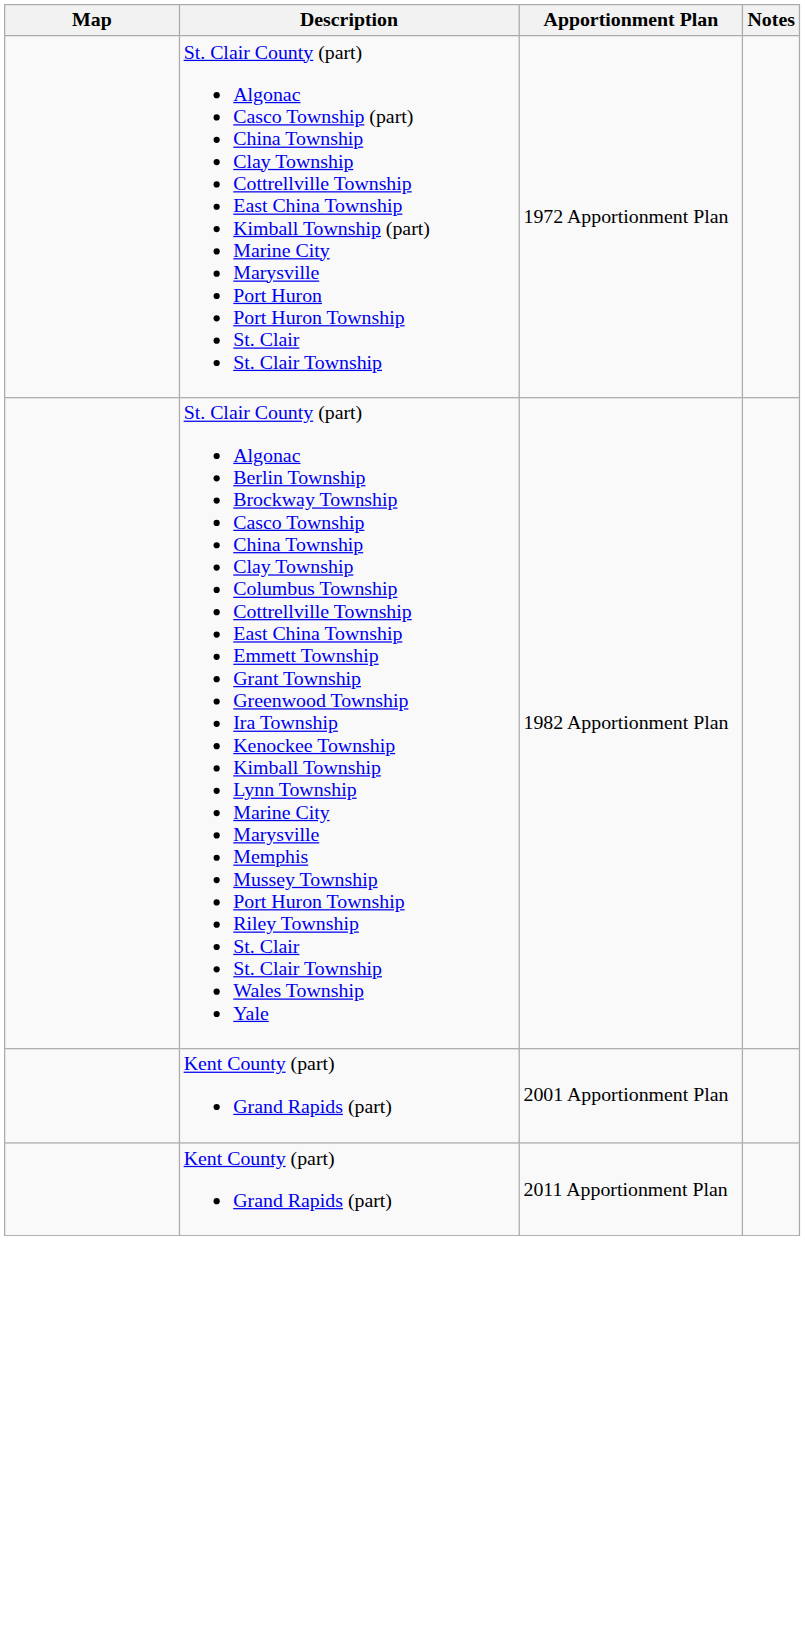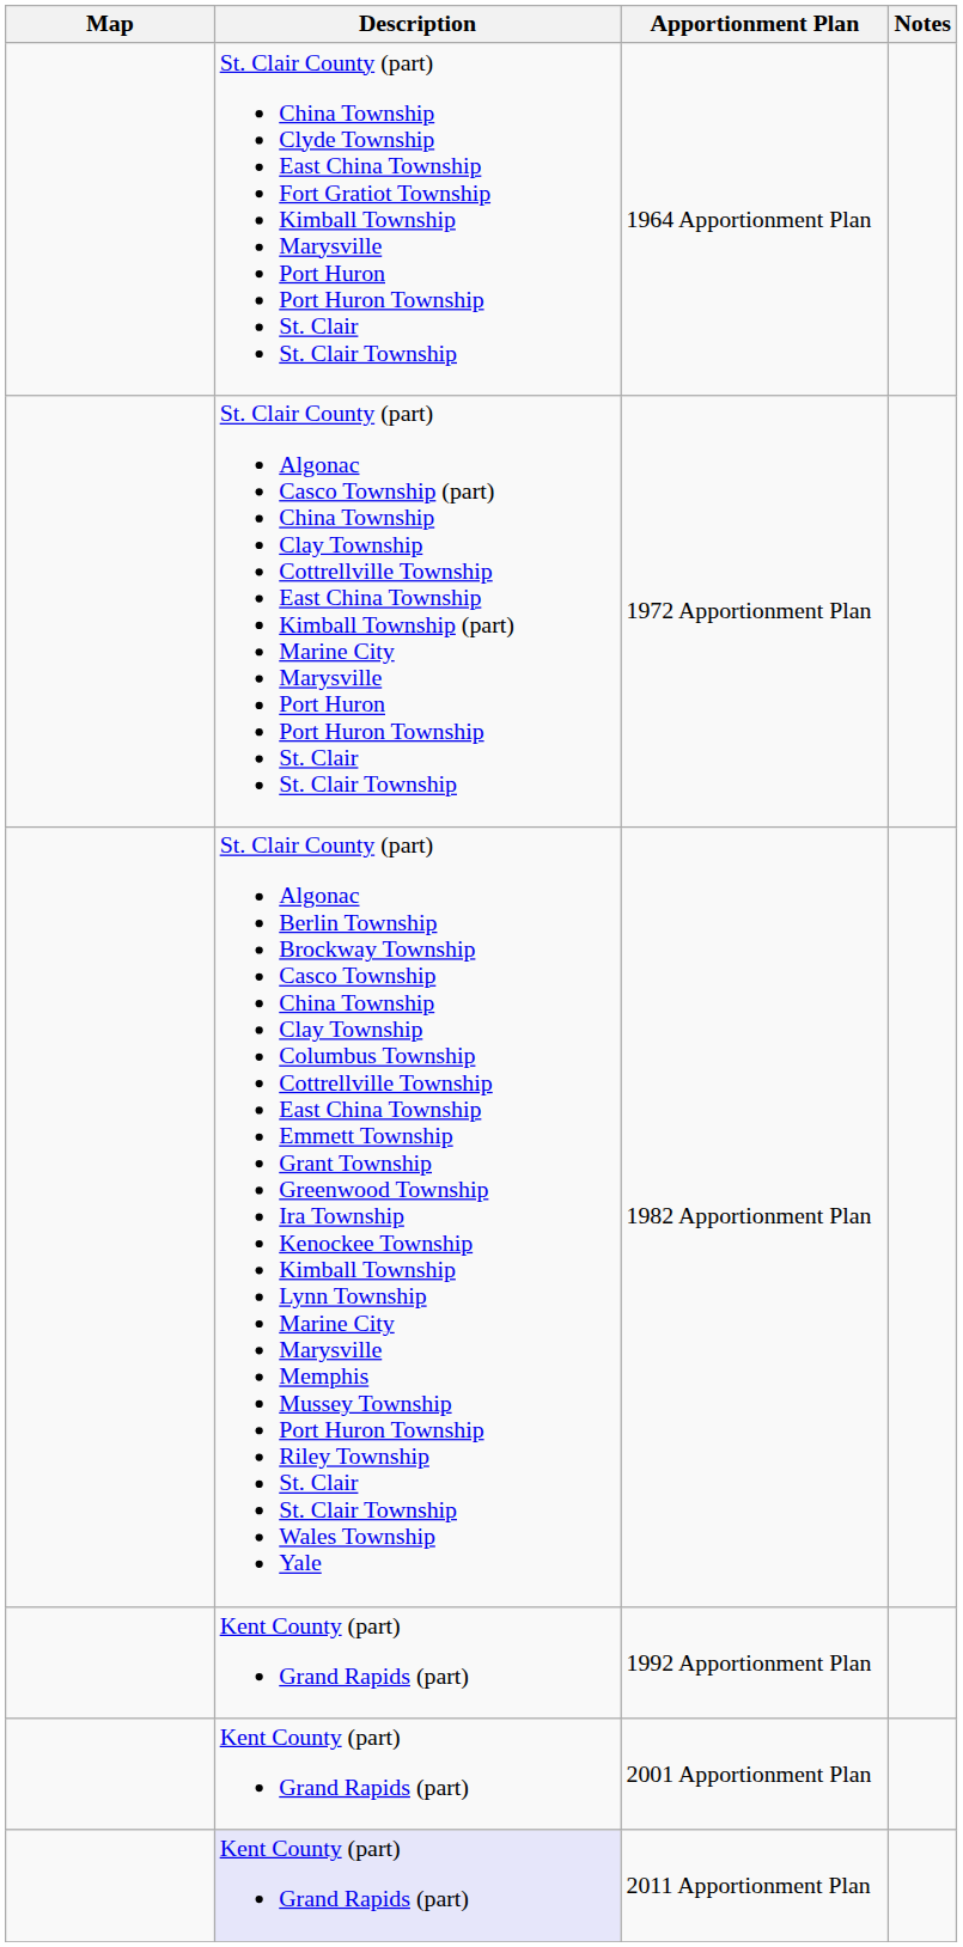+ row: St. Clair County (part) China Township Clyde Township East China Township Fort Gratiot Township Kimball Township Marysville Port Huron Port Huron Township St. Clair St. Clair Township | 1964 Apportionment Plan
+ row: Kent County (part) Grand Rapids (part) | 1992 Apportionment Plan
2011 Apportionment Plan | Description: no background -> lavender background
